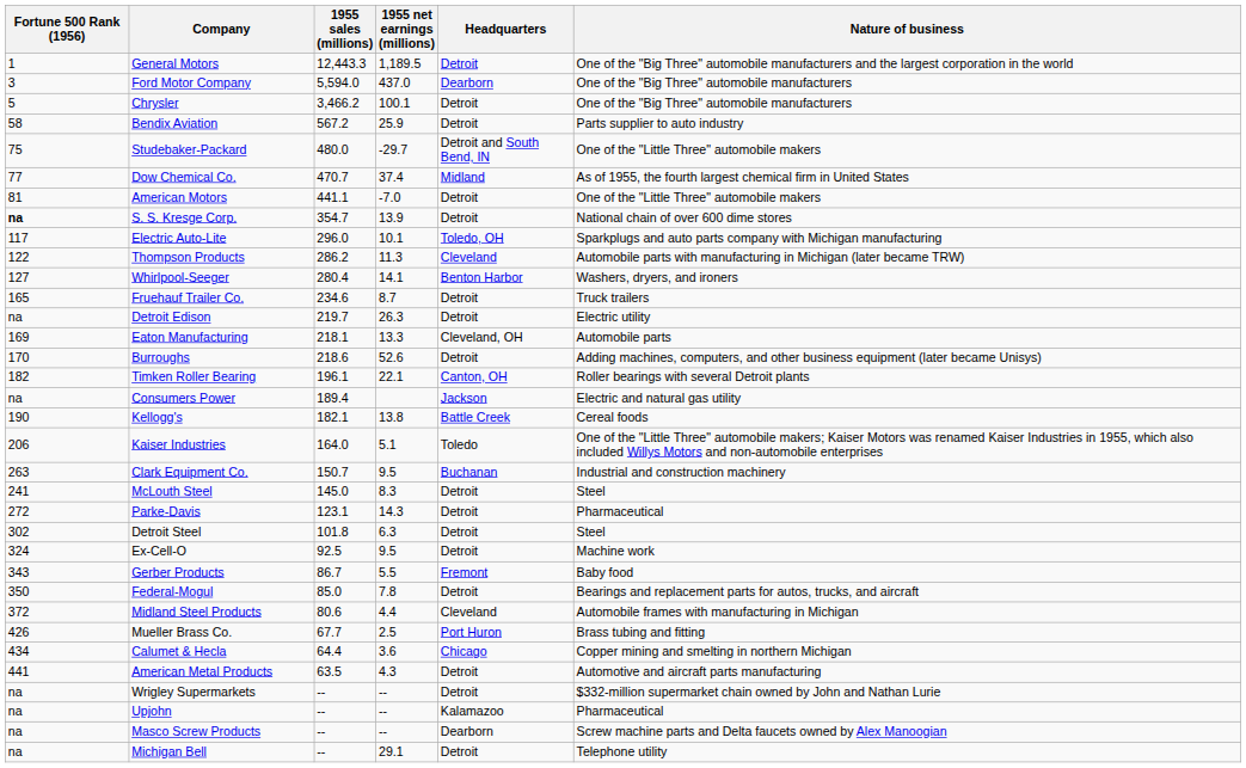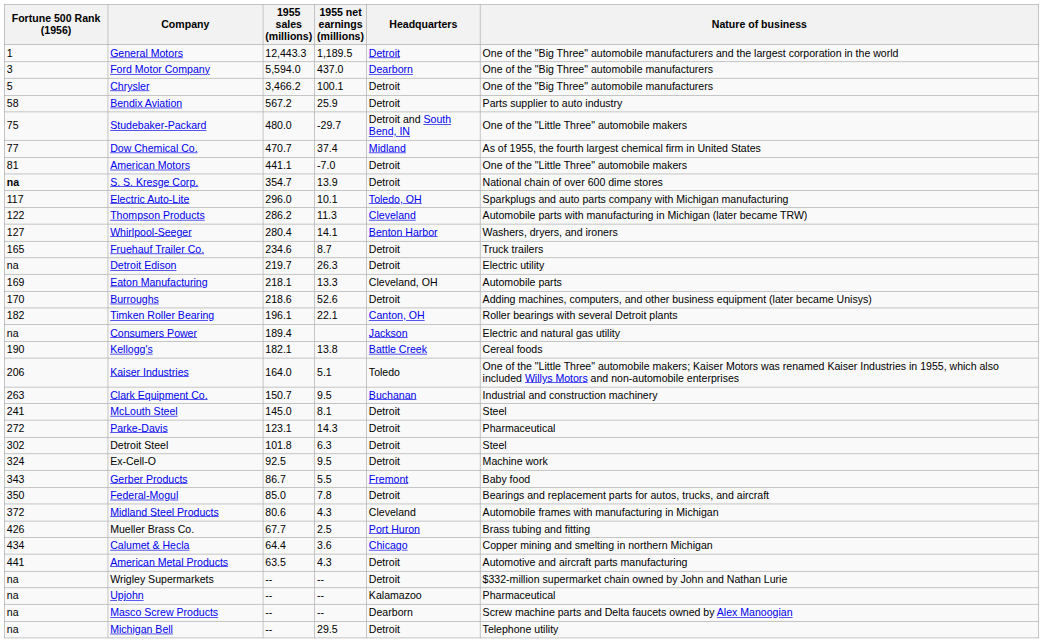McLouth Steel | 1955 net earnings (millions): 8.3 -> 8.1
Midland Steel Products | 1955 net earnings (millions): 4.4 -> 4.3
Michigan Bell | 1955 net earnings (millions): 29.1 -> 29.5
